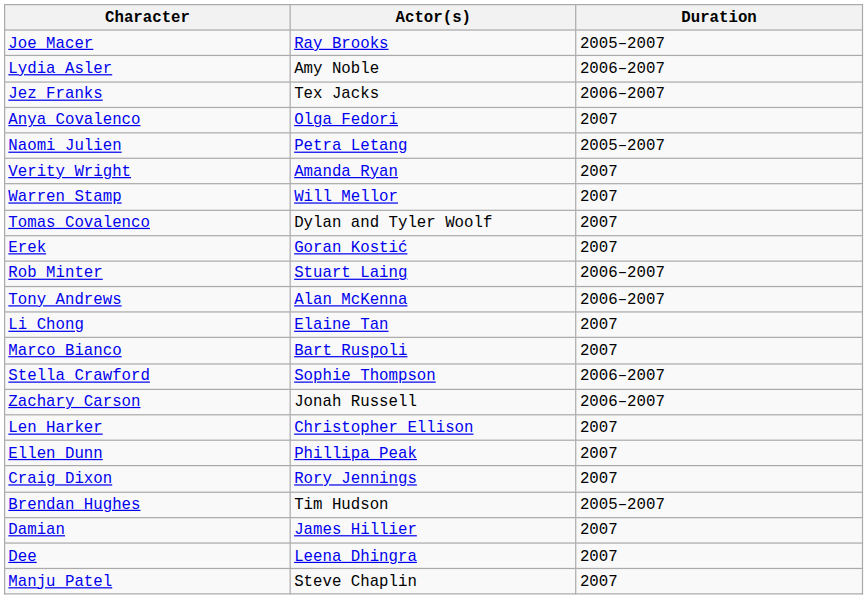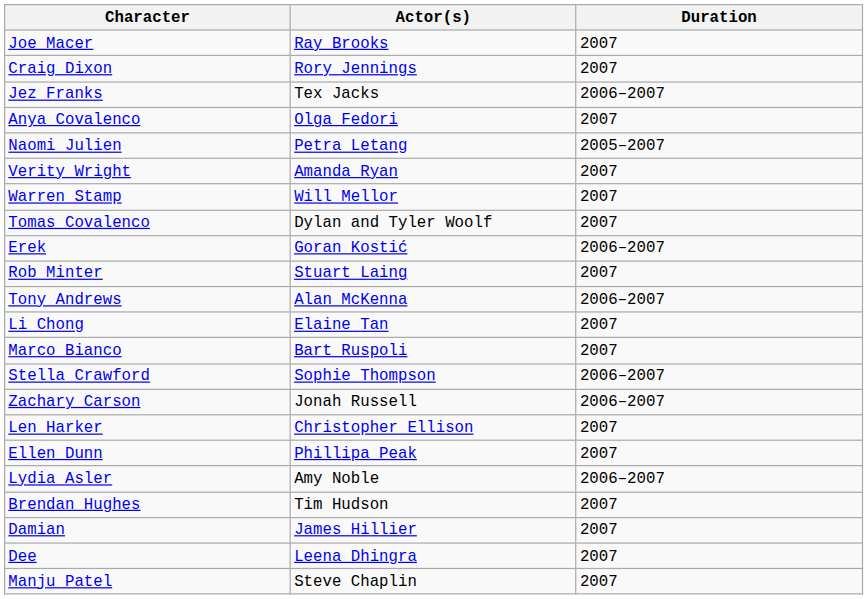Joe Macer | Duration: 2005–2007 -> 2007
rows swapped: Lydia Asler <-> Craig Dixon
Erek | Duration: 2007 -> 2006–2007
Rob Minter | Duration: 2006–2007 -> 2007
Brendan Hughes | Duration: 2005–2007 -> 2007
